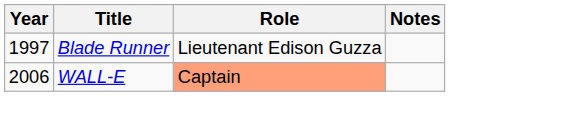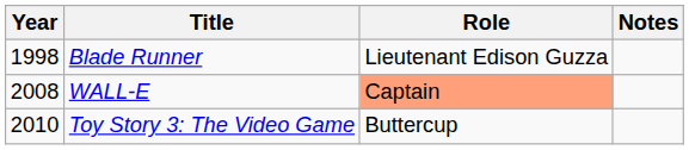Blade Runner | Year: 1997 -> 1998
WALL-E | Year: 2006 -> 2008
+ row: 2010 | Toy Story 3: The Video Game | Buttercup
